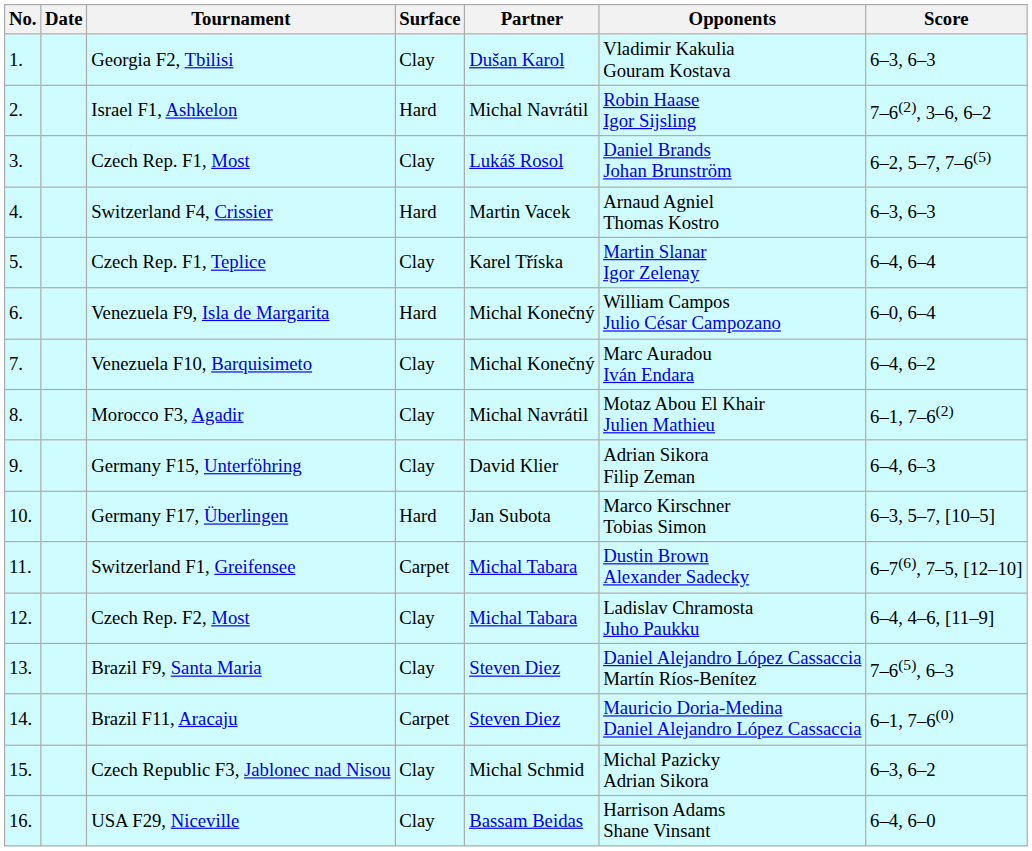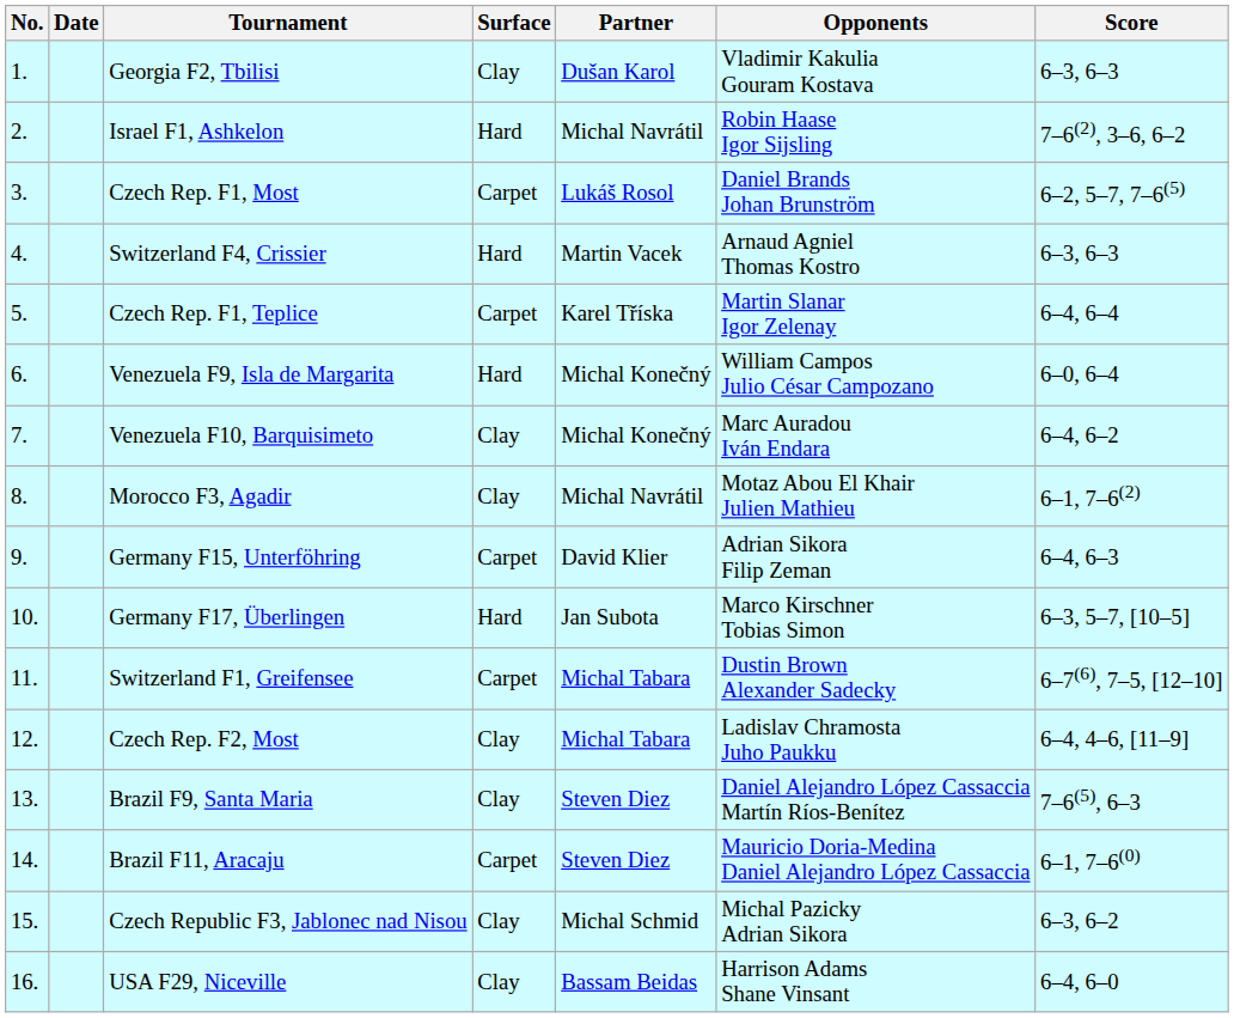Czech Rep. F1, Most | Surface: Clay -> Carpet
Czech Rep. F1, Teplice | Surface: Clay -> Carpet
Germany F15, Unterföhring | Surface: Clay -> Carpet
